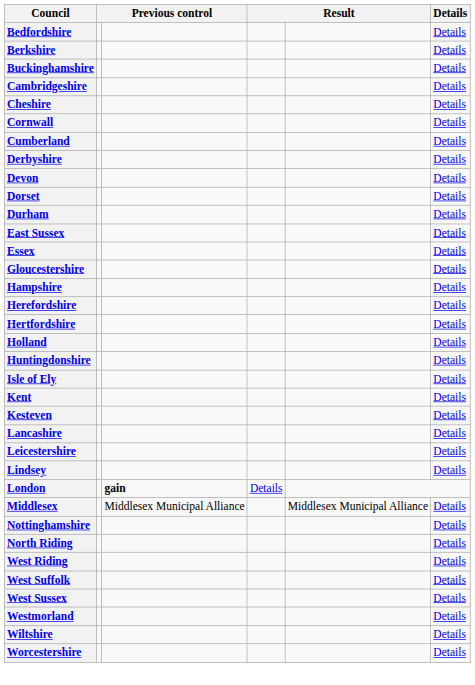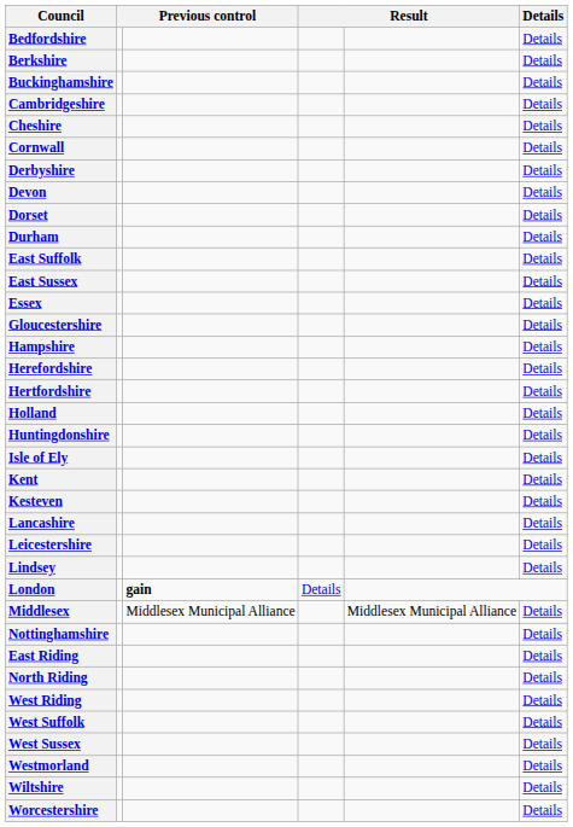- row: Cumberland | Details
+ row: East Suffolk | Details
+ row: East Riding | Details
